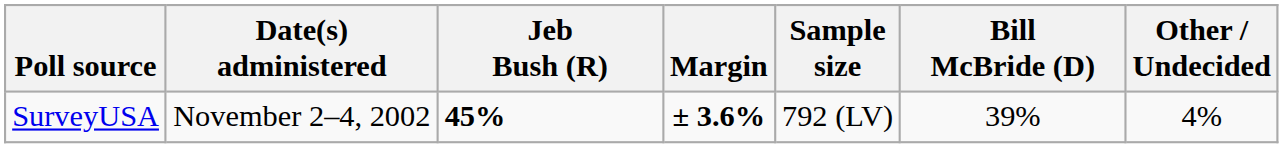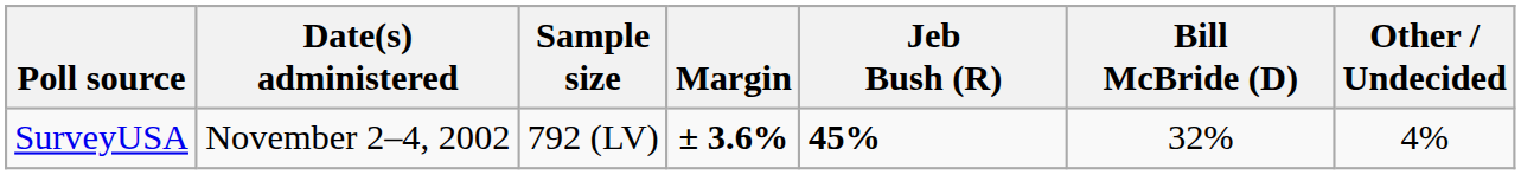columns swapped: Sample size <-> Jeb Bush (R)
SurveyUSA | Bill McBride (D): 39% -> 32%
